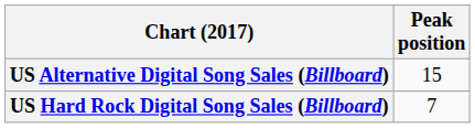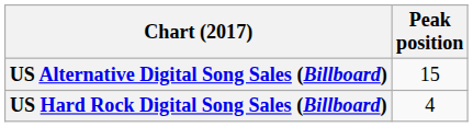US Hard Rock Digital Song Sales (Billboard) | Peak position: 7 -> 4
